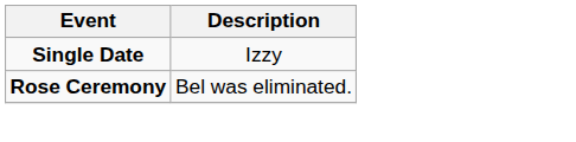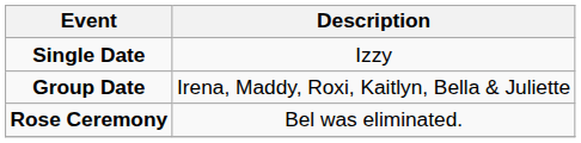+ row: Group Date | Irena, Maddy, Roxi, Kaitlyn, Bella & Juliette
